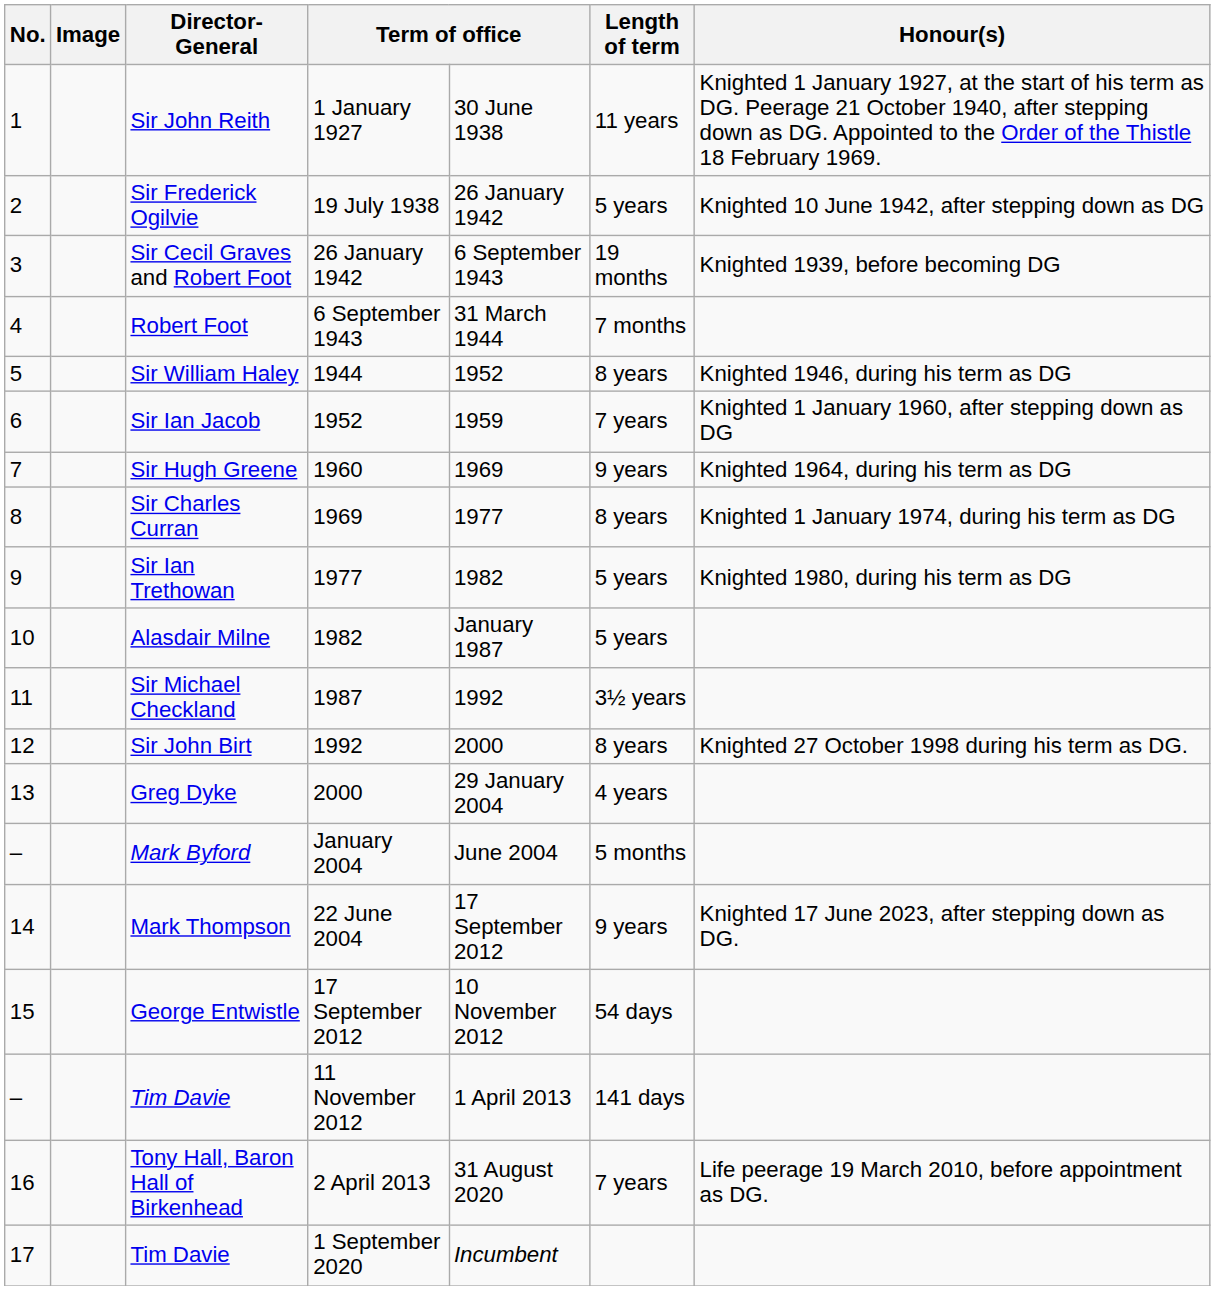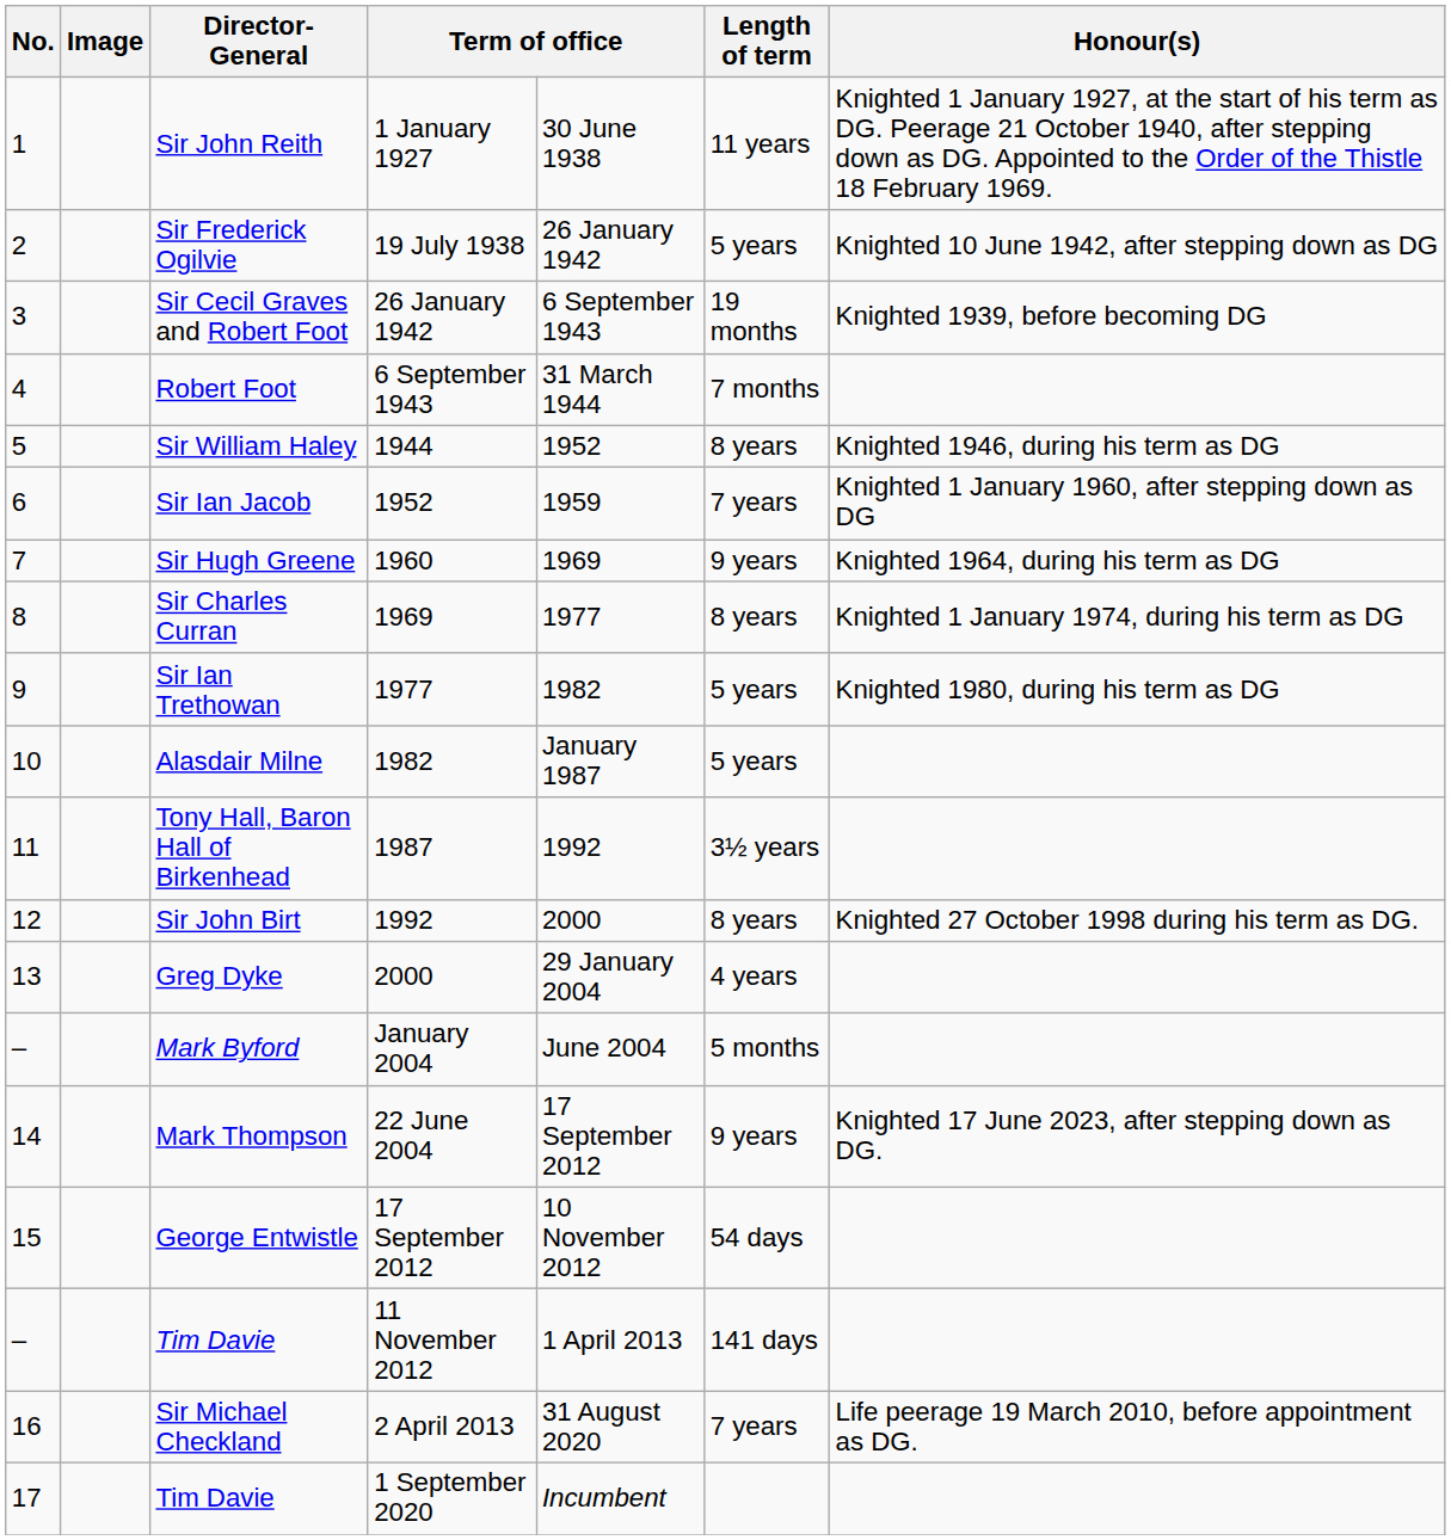1987 | Director-General: Sir Michael Checkland -> Tony Hall, Baron Hall of Birkenhead
2 April 2013 | Director-General: Tony Hall, Baron Hall of Birkenhead -> Sir Michael Checkland
